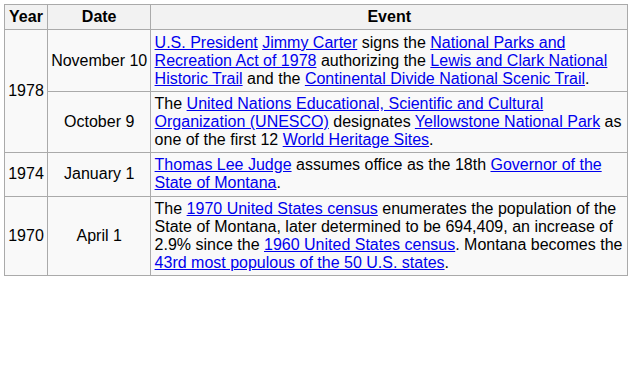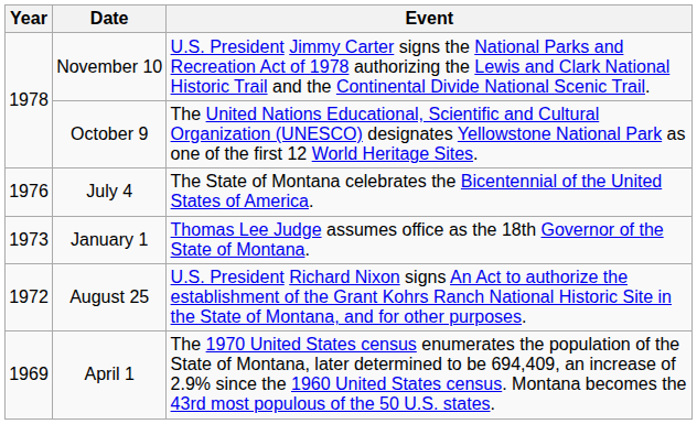+ row: 1976 | July 4 | The State of Montana celebrates the Bicentennial of the United States of America.
January 1 | Year: 1974 -> 1973
+ row: 1972 | August 25 | U.S. President Richard Nixon signs An Act to authorize the establishment of the Grant Kohrs Ranch National Historic Site in the State of Montana, and for other purposes.
April 1 | Year: 1970 -> 1969
